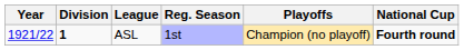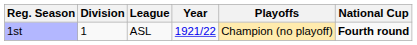columns swapped: Year <-> Reg. Season
ASL | Division: bold -> normal
